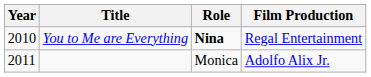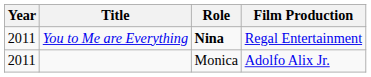You to Me are Everything | Year: 2010 -> 2011
